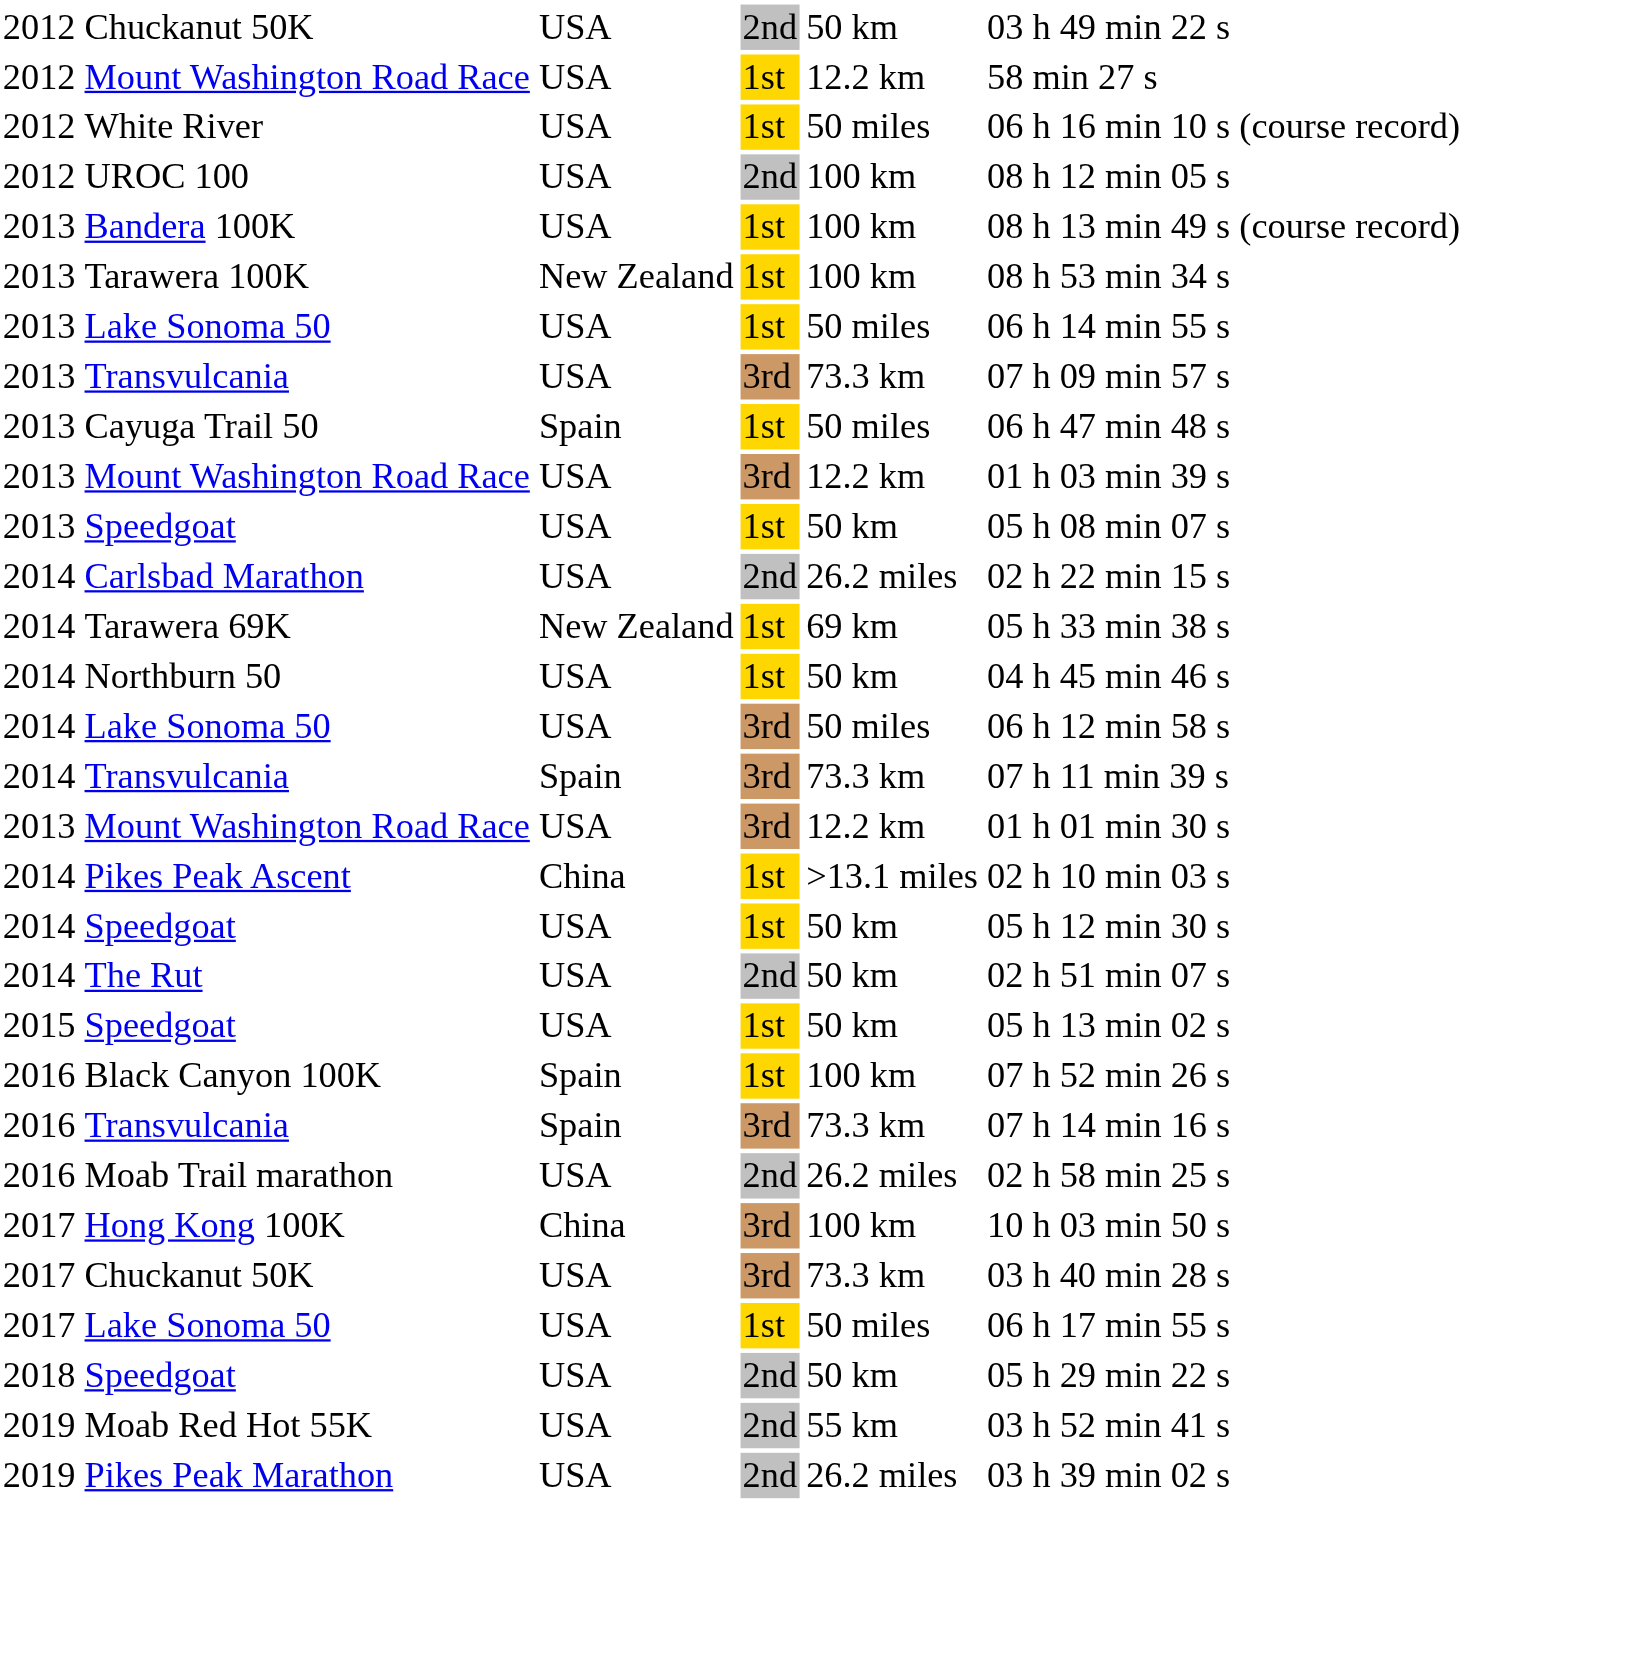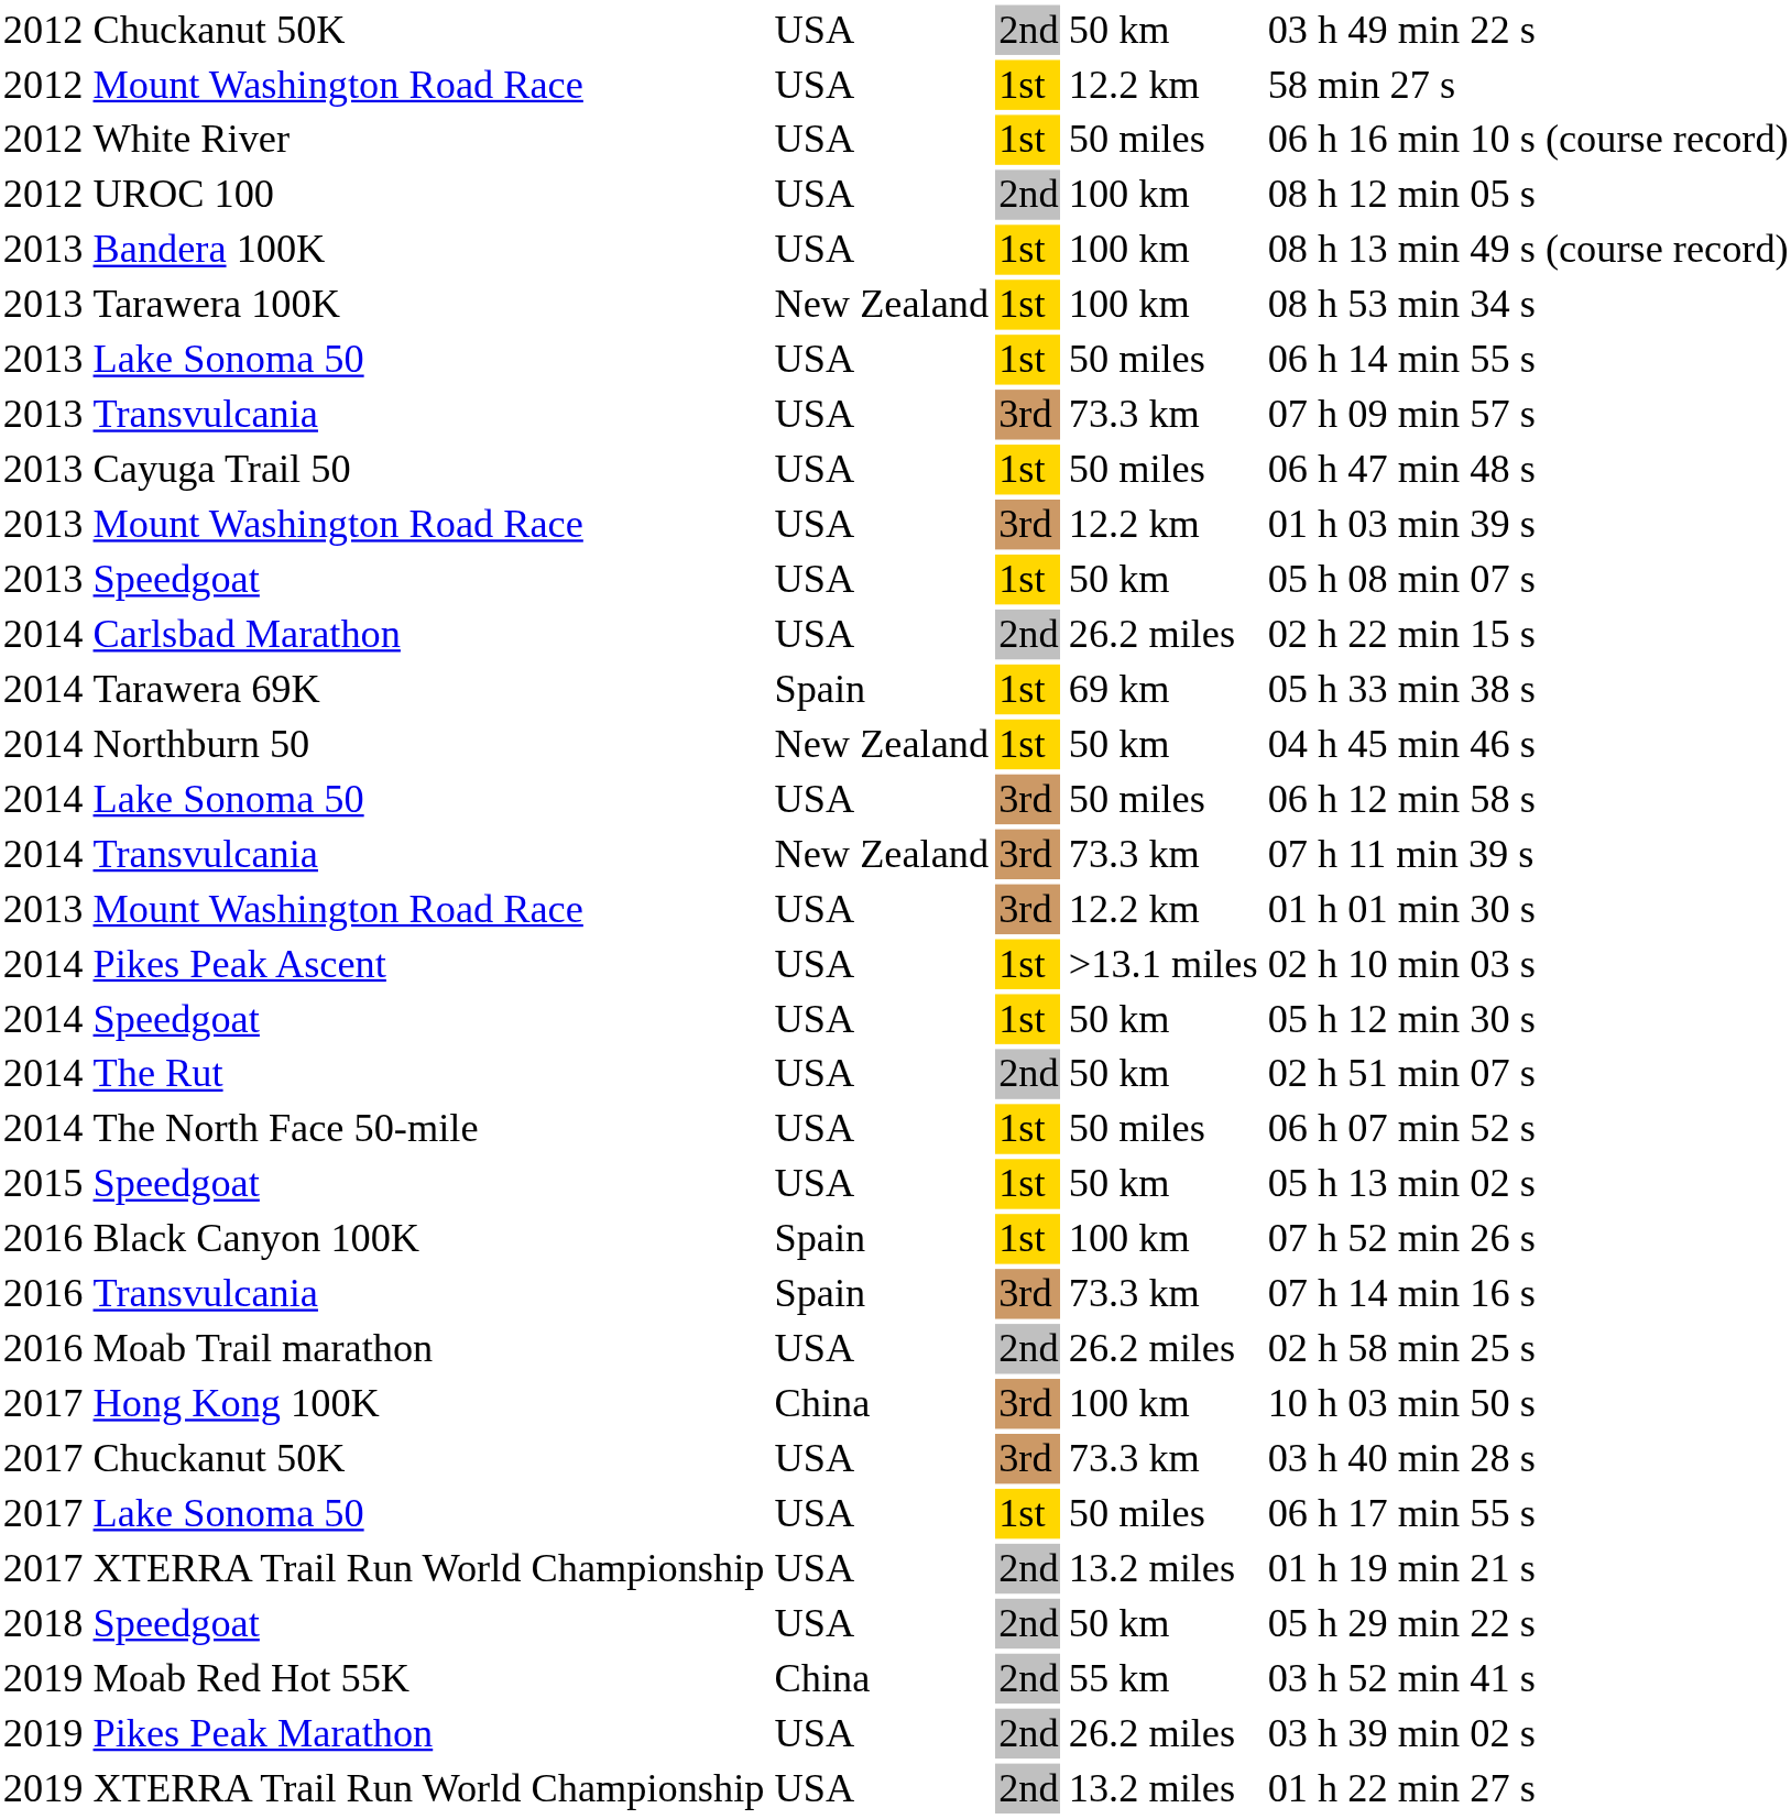Cayuga Trail 50 | column 3: Spain -> USA
Tarawera 69K | column 3: New Zealand -> Spain
Northburn 50 | column 3: USA -> New Zealand
2014 / Transvulcania | column 3: Spain -> New Zealand
Pikes Peak Ascent | column 3: China -> USA
+ row: 2014 | The North Face 50-mile | USA | 1st | 50 miles | 06 h 07 min 52 s
+ row: 2017 | XTERRA Trail Run World Championship | USA | 2nd | 13.2 miles | 01 h 19 min 21 s
Moab Red Hot 55K | column 3: USA -> China
+ row: 2019 | XTERRA Trail Run World Championship | USA | 2nd | 13.2 miles | 01 h 22 min 27 s
